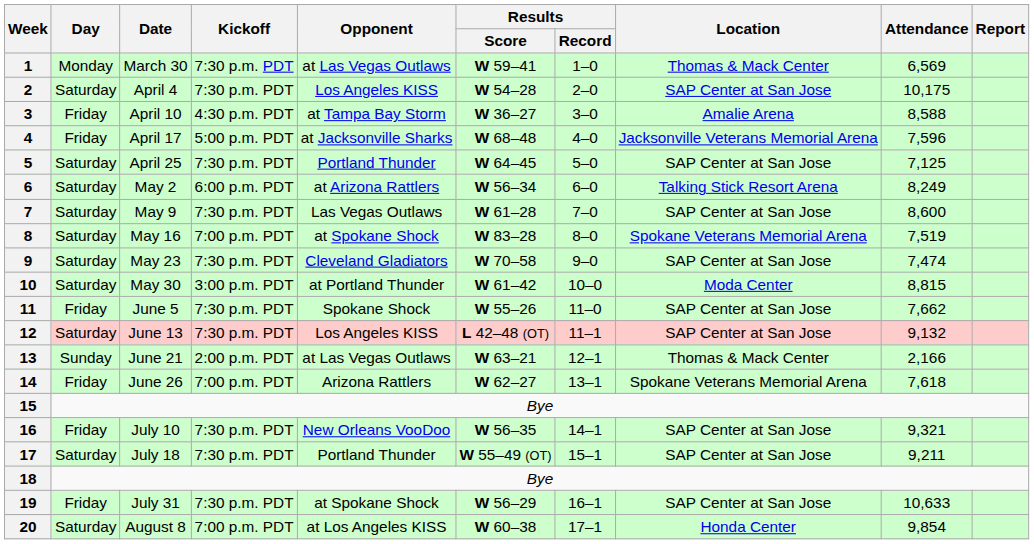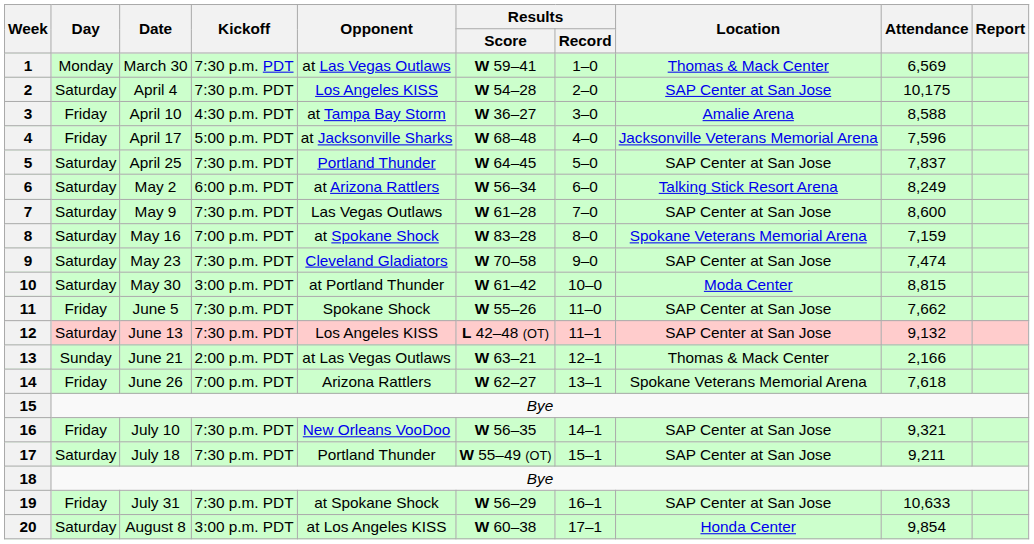5 | Attendance: 7,125 -> 7,837
8 | Attendance: 7,519 -> 7,159
20 | Kickoff: 7:00 p.m. PDT -> 3:00 p.m. PDT
